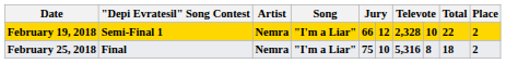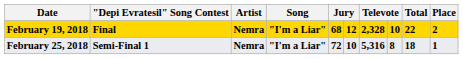February 19, 2018 | "Depi Evratesil" Song Contest: Semi-Final 1 -> Final
February 19, 2018 | column 5: 66 -> 68
February 25, 2018 | "Depi Evratesil" Song Contest: Final -> Semi-Final 1
February 25, 2018 | column 5: 75 -> 72
February 25, 2018 | Place: 2 -> 1
